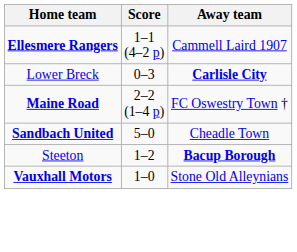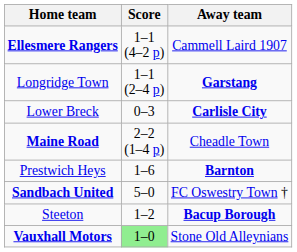+ row: Longridge Town | 1–1 (2–4 p) | Garstang
Maine Road | Away team: FC Oswestry Town † -> Cheadle Town
+ row: Prestwich Heys | 1–6 | Barnton
Sandbach United | Away team: Cheadle Town -> FC Oswestry Town †
Vauxhall Motors | Score: no background -> lightgreen background
